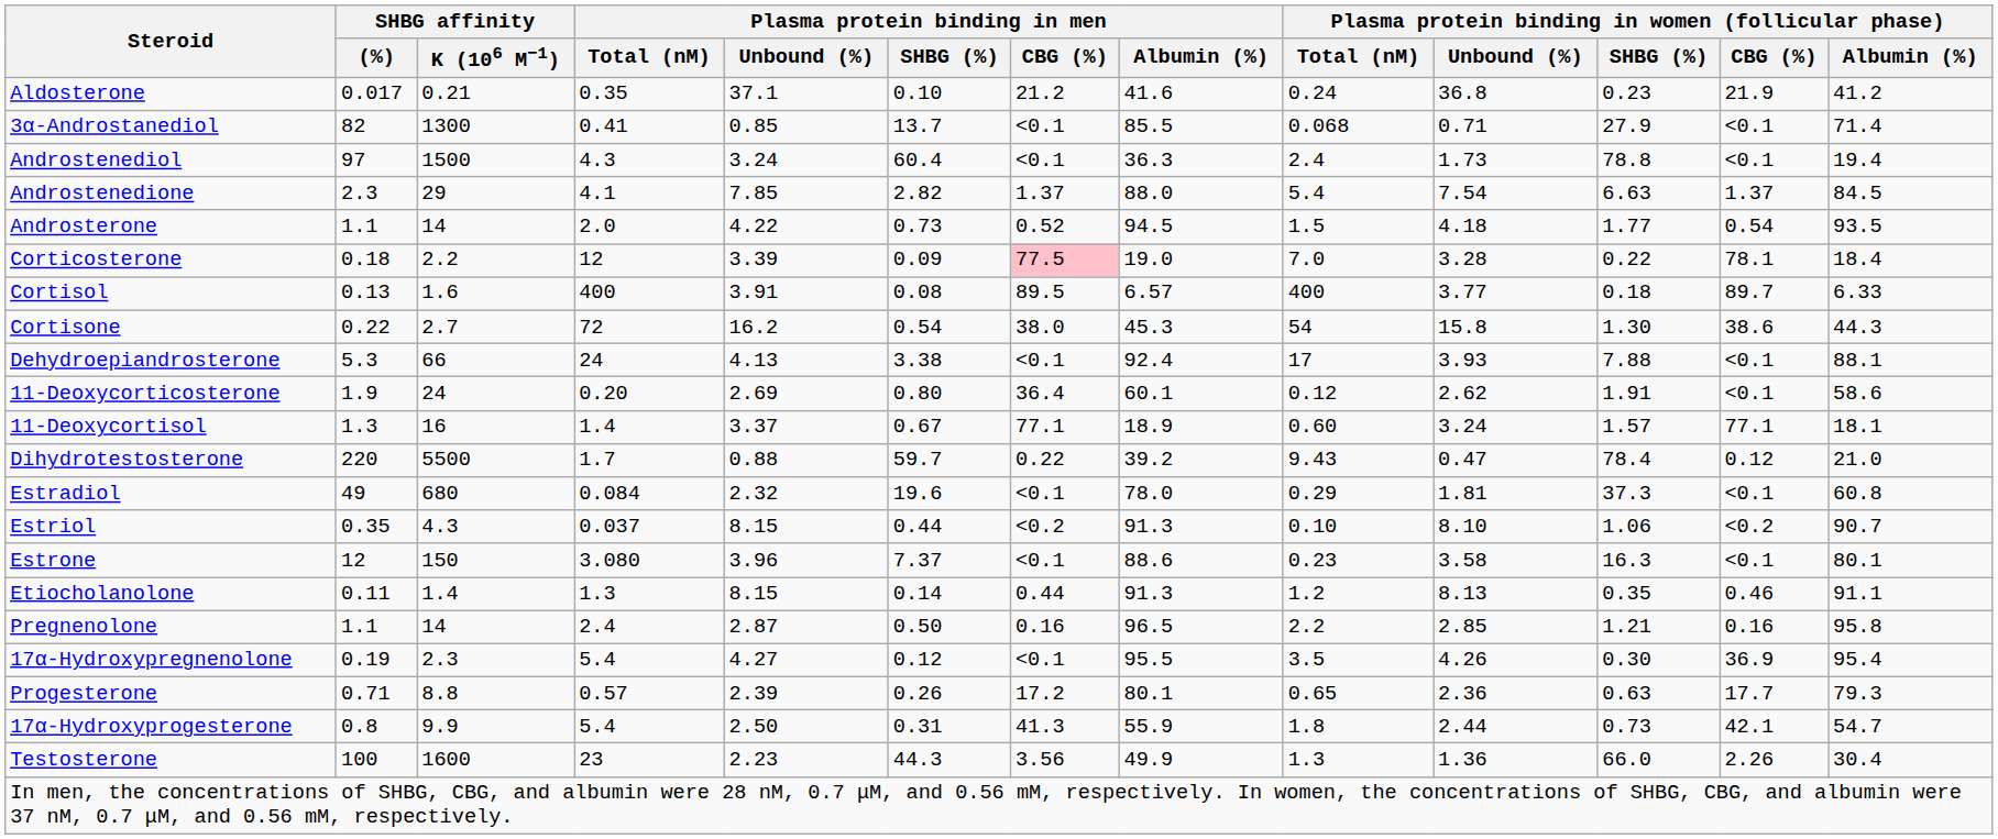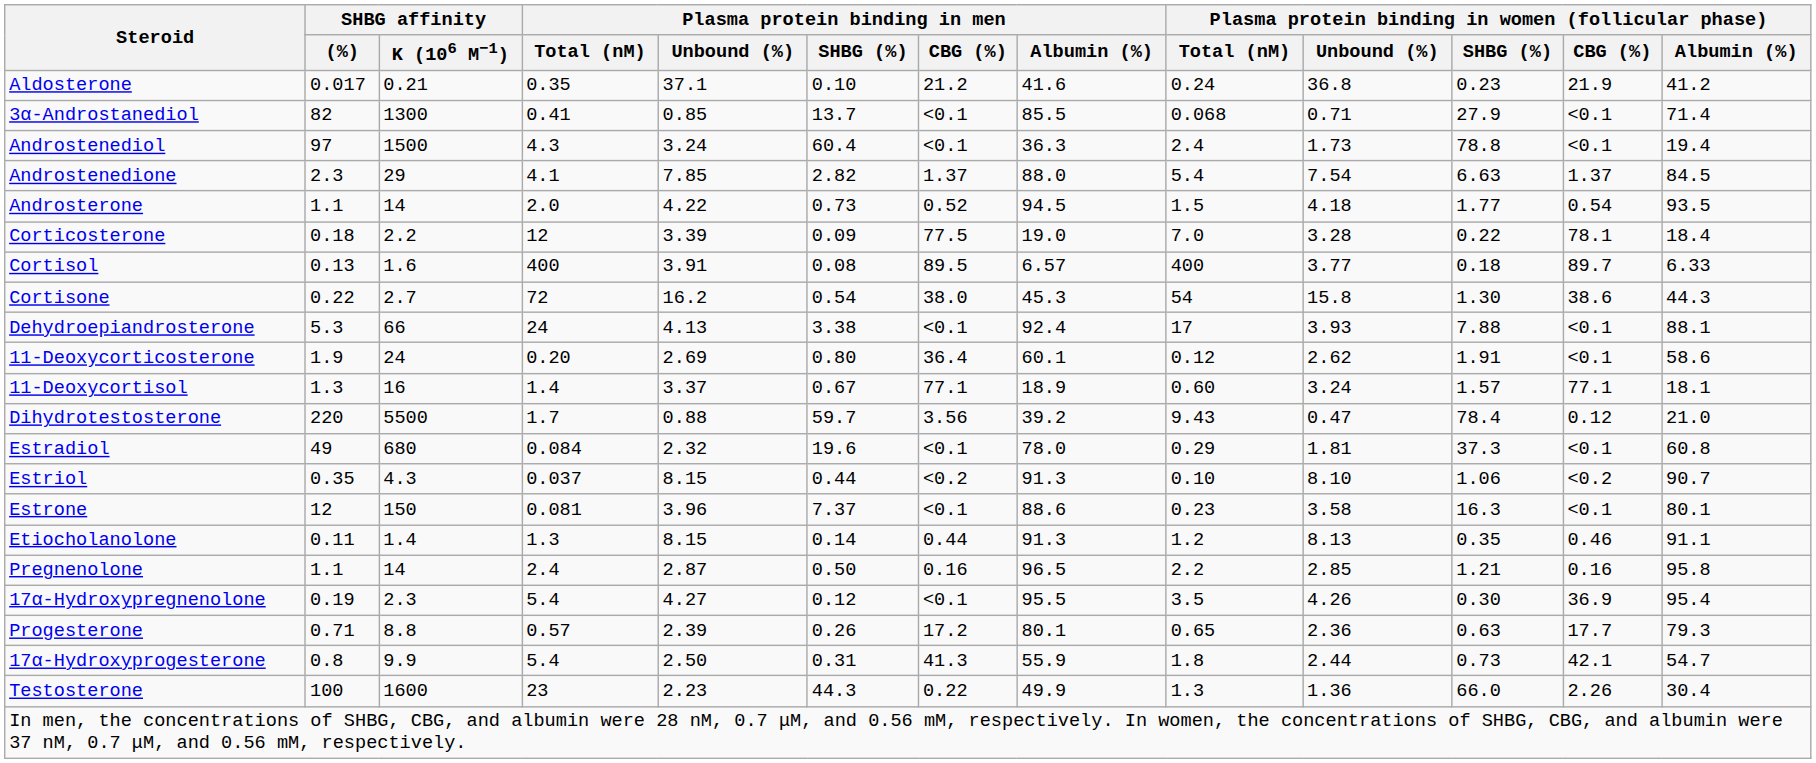Corticosterone | Plasma protein binding in men / CBG (%): pink background -> no background
Dihydrotestosterone | Plasma protein binding in men / CBG (%): 0.22 -> 3.56
Estrone | Plasma protein binding in men / Total (nM): 3.080 -> 0.081
Testosterone | Plasma protein binding in men / CBG (%): 3.56 -> 0.22
